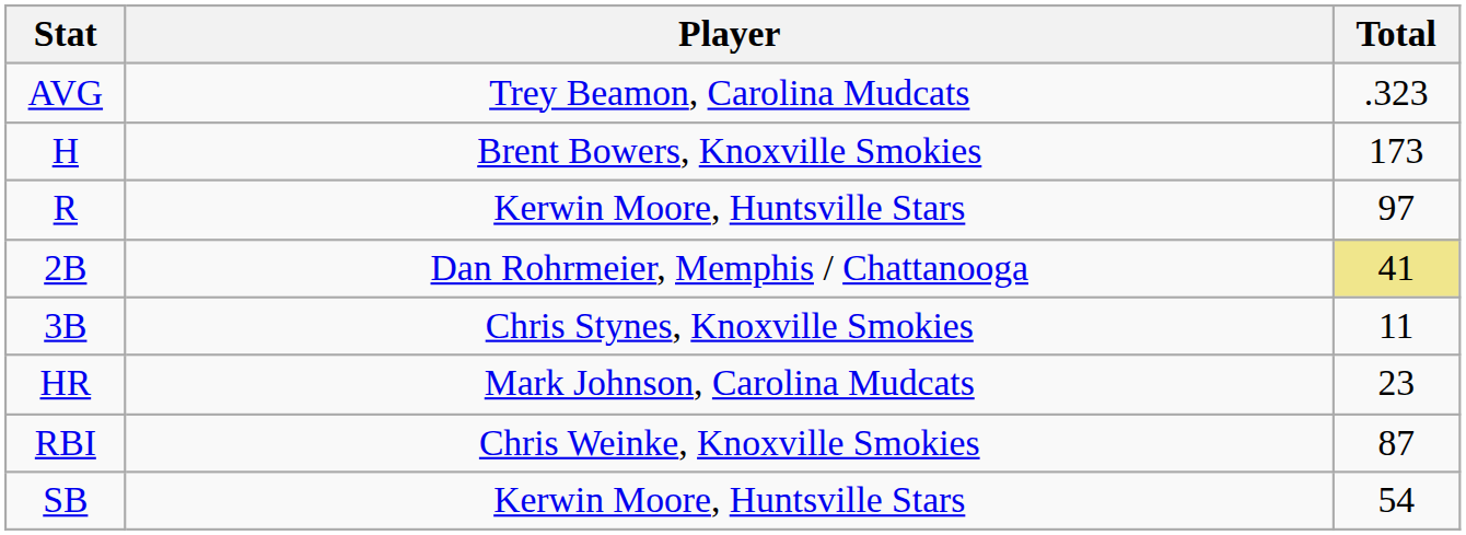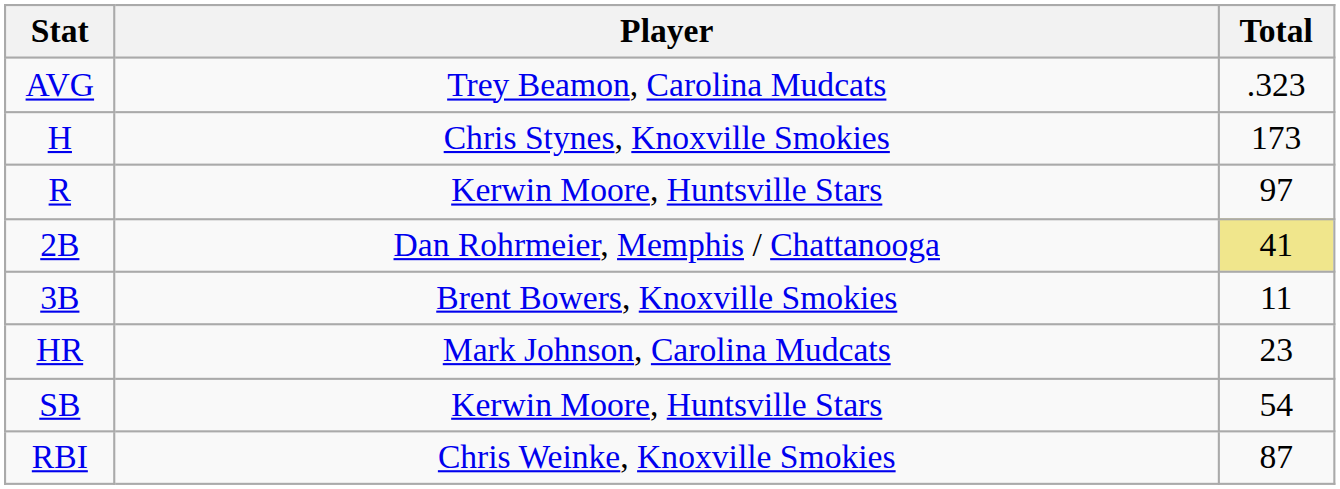H | Player: Brent Bowers, Knoxville Smokies -> Chris Stynes, Knoxville Smokies
3B | Player: Chris Stynes, Knoxville Smokies -> Brent Bowers, Knoxville Smokies
rows swapped: RBI <-> SB
